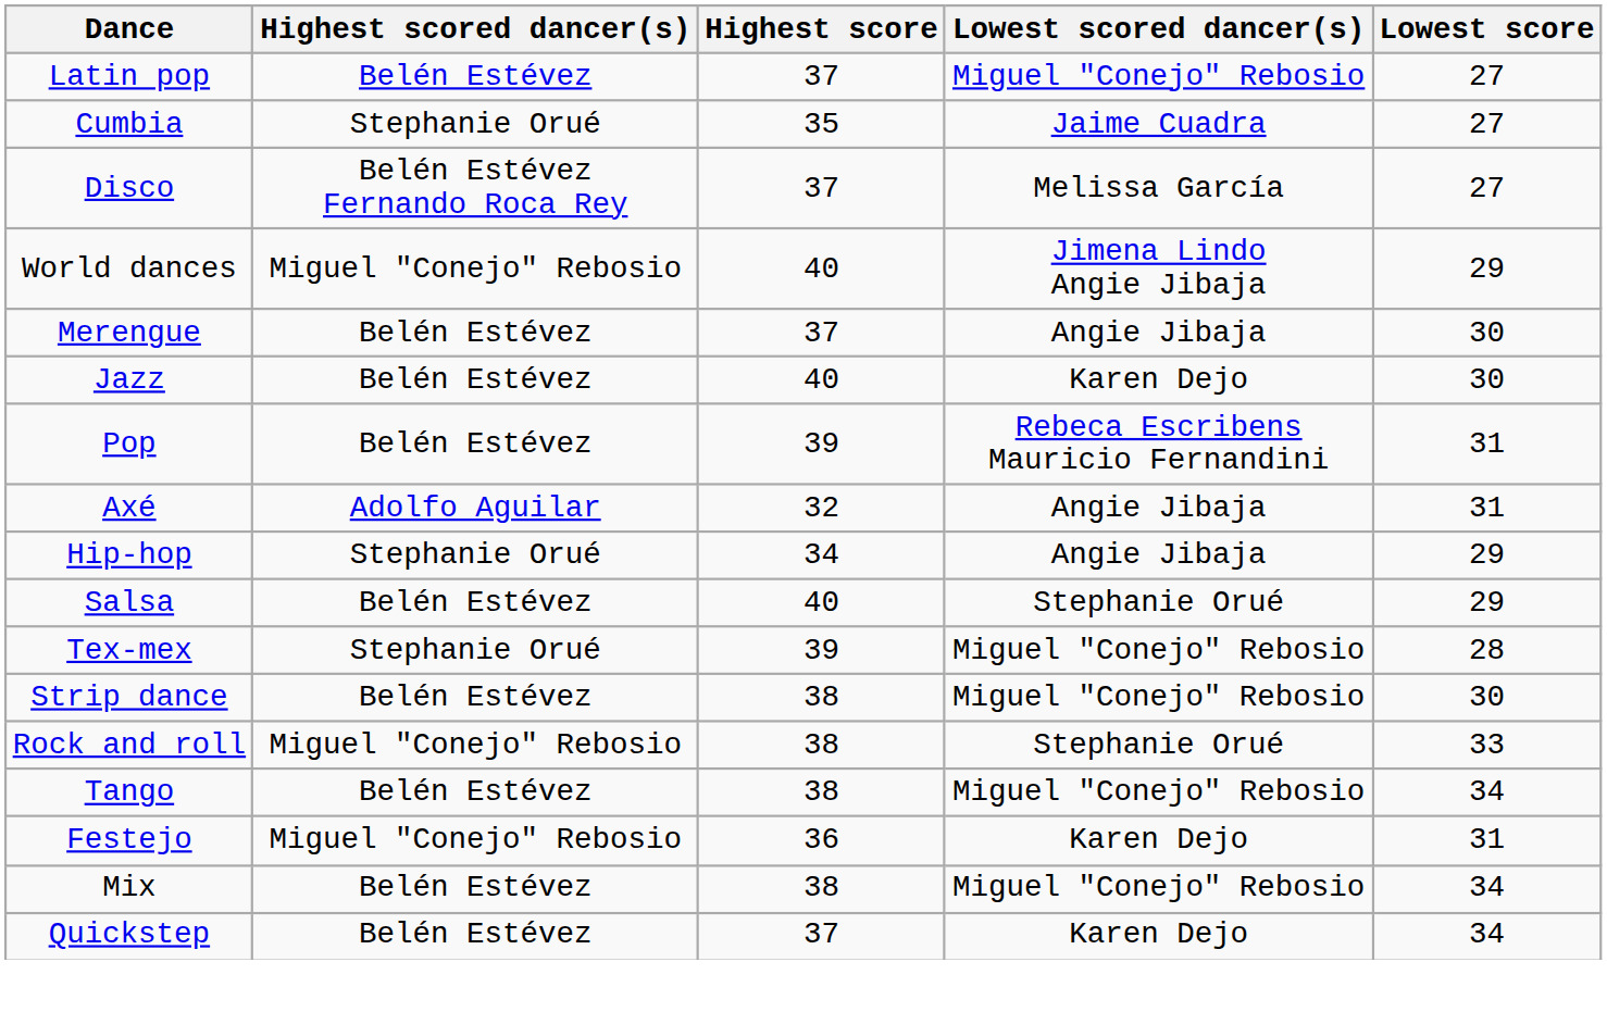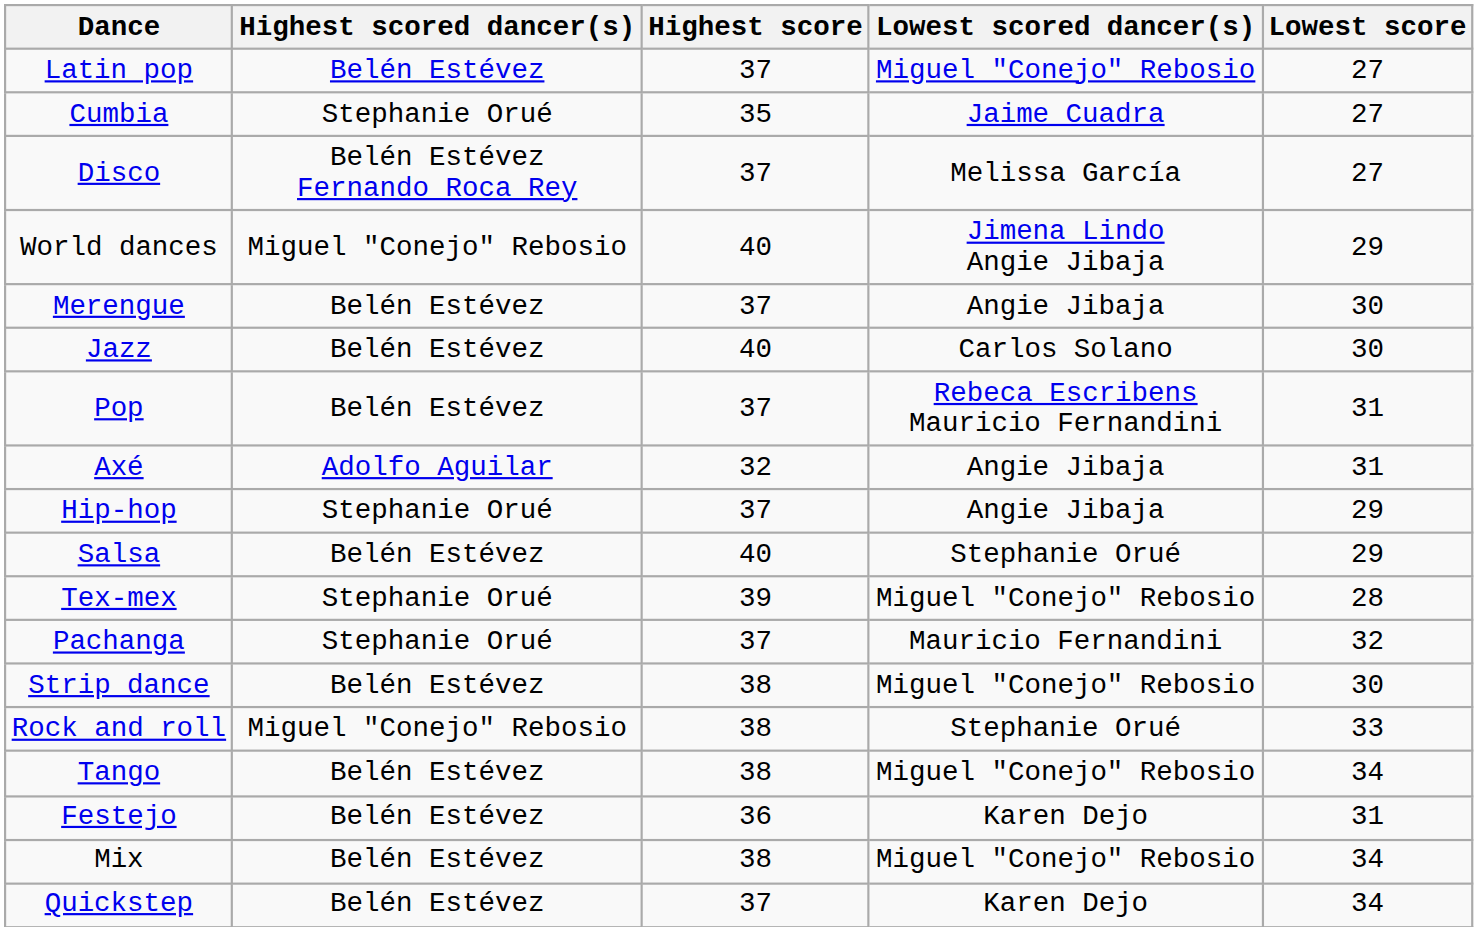Jazz | Lowest scored dancer(s): Karen Dejo -> Carlos Solano
Pop | Highest score: 39 -> 37
Hip-hop | Highest score: 34 -> 37
+ row: Pachanga | Stephanie Orué | 37 | Mauricio Fernandini | 32
Festejo | Highest scored dancer(s): Miguel "Conejo" Rebosio -> Belén Estévez
